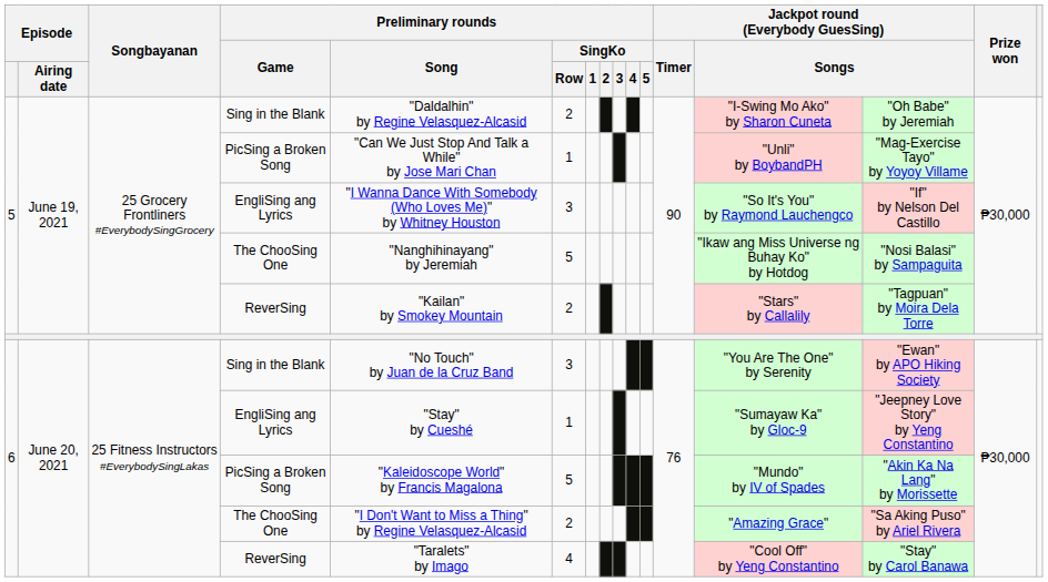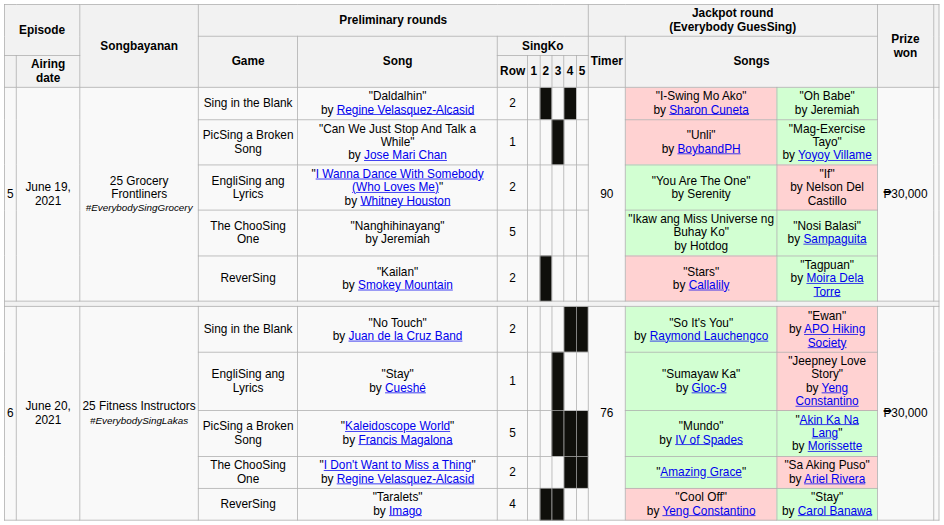5 / EngliSing ang Lyrics | Preliminary rounds / SingKo / Row: 3 -> 2
5 / EngliSing ang Lyrics | column 13: "So It's You" by Raymond Lauchengco -> "You Are The One" by Serenity
6 / Sing in the Blank | Preliminary rounds / SingKo / Row: 3 -> 2
6 / Sing in the Blank | column 13: "You Are The One" by Serenity -> "So It's You" by Raymond Lauchengco
